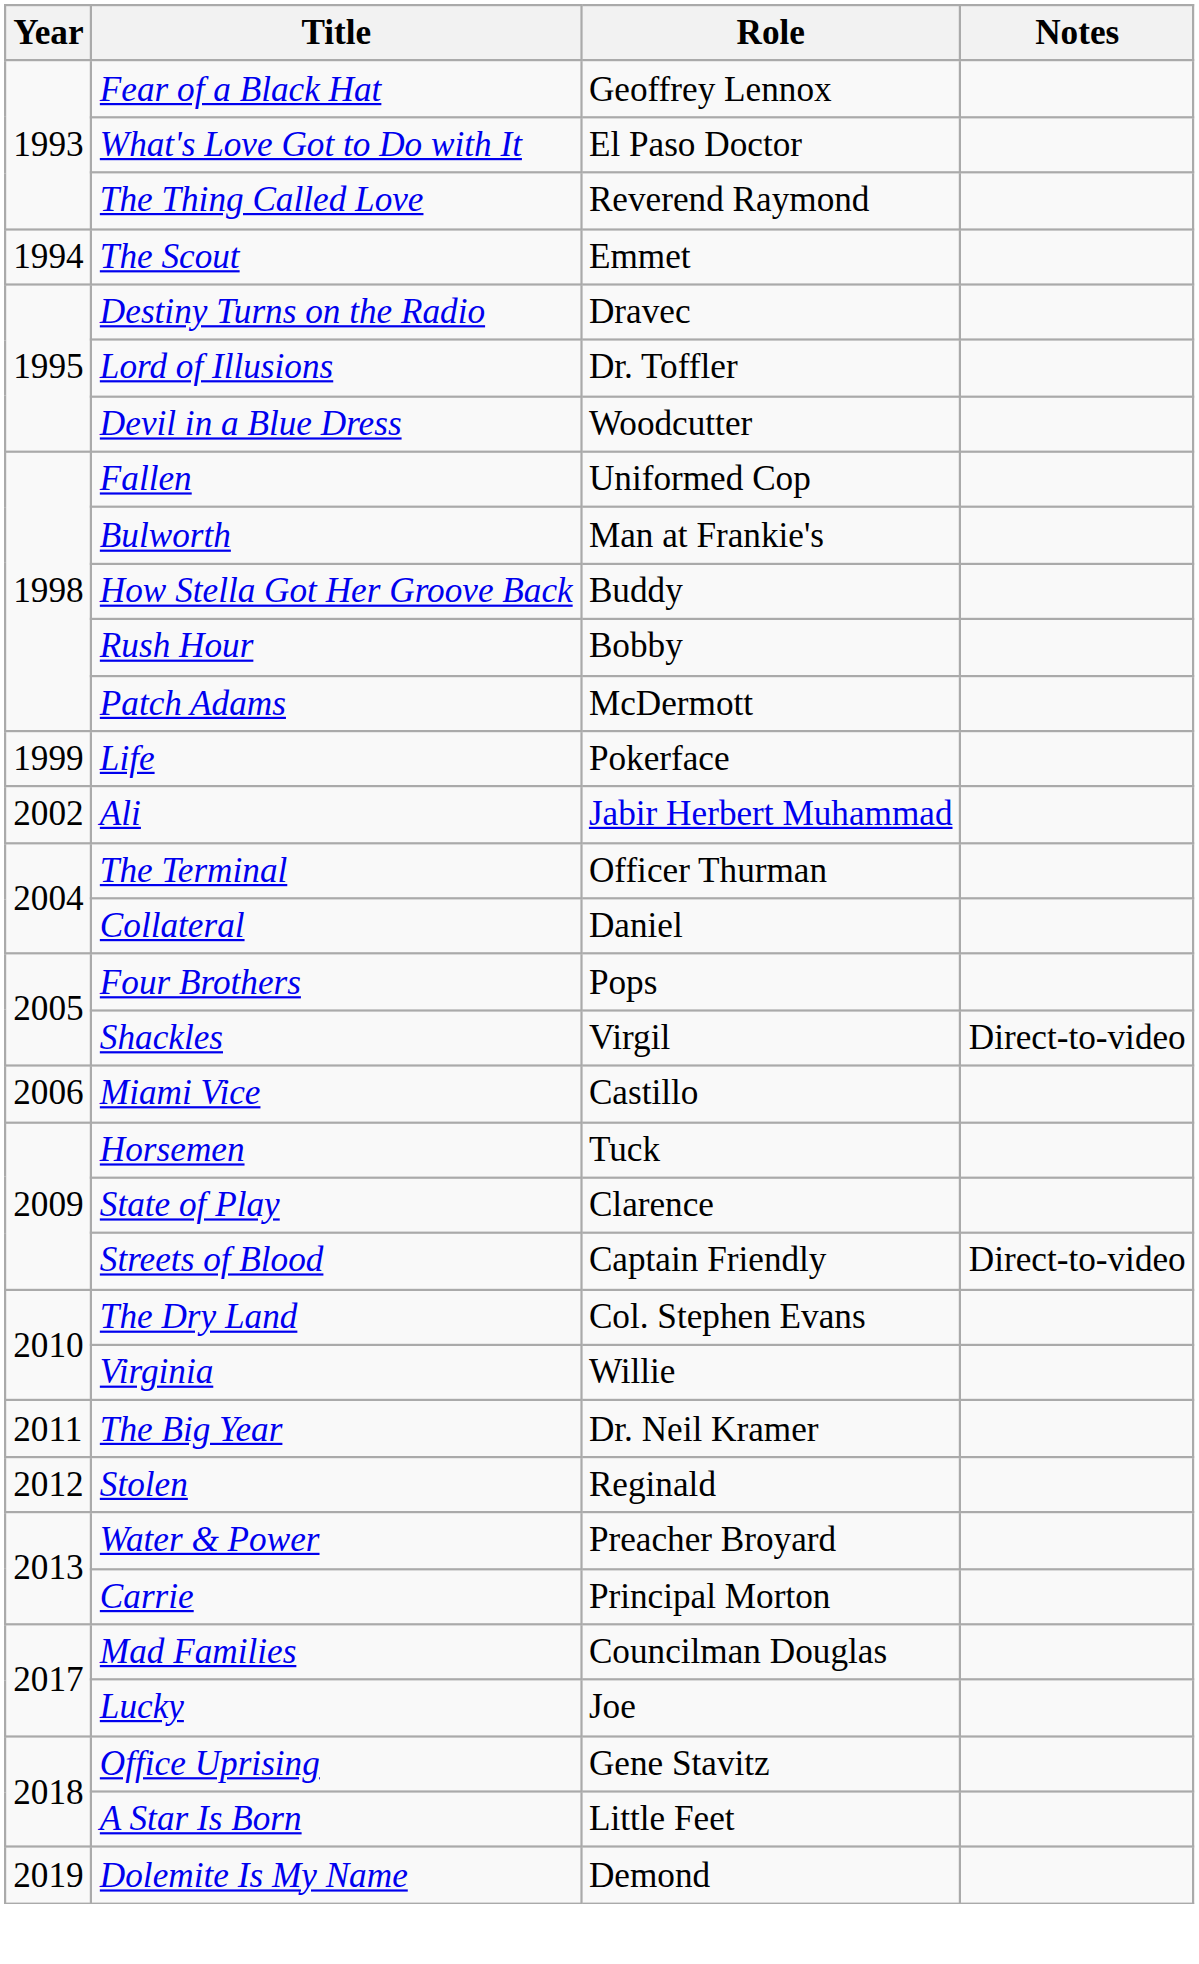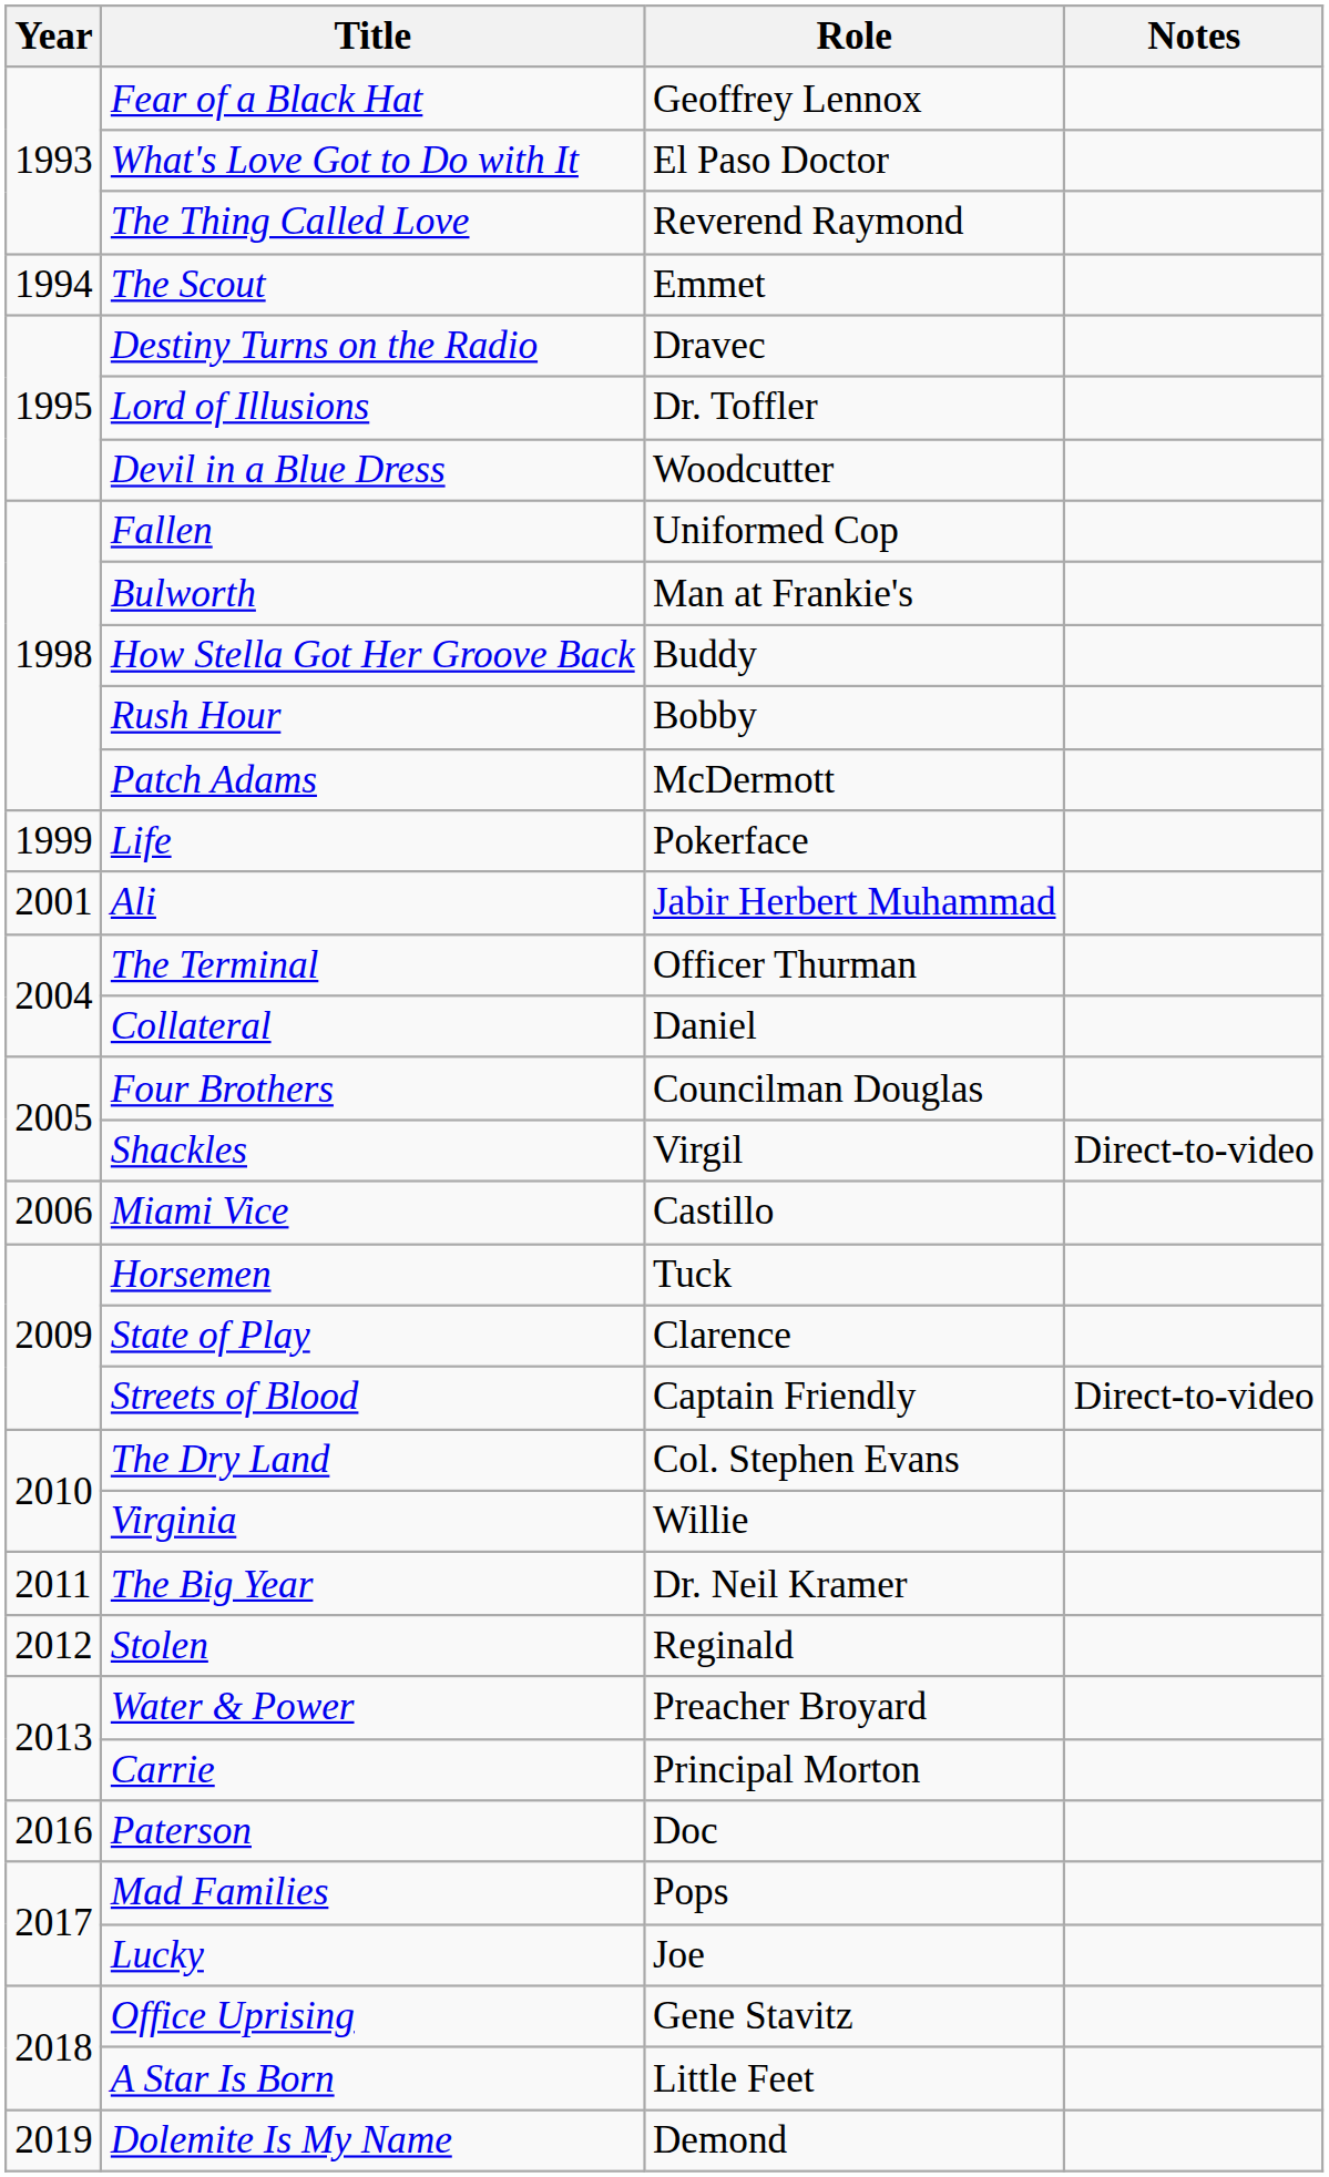Ali | Year: 2002 -> 2001
Four Brothers | Role: Pops -> Councilman Douglas
+ row: 2016 | Paterson | Doc
Mad Families | Role: Councilman Douglas -> Pops
